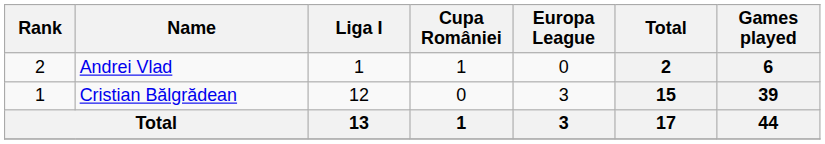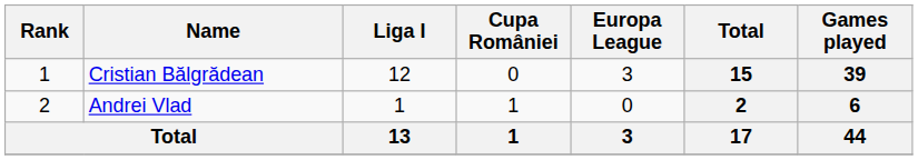rows swapped: Cristian Bălgrădean <-> Andrei Vlad
